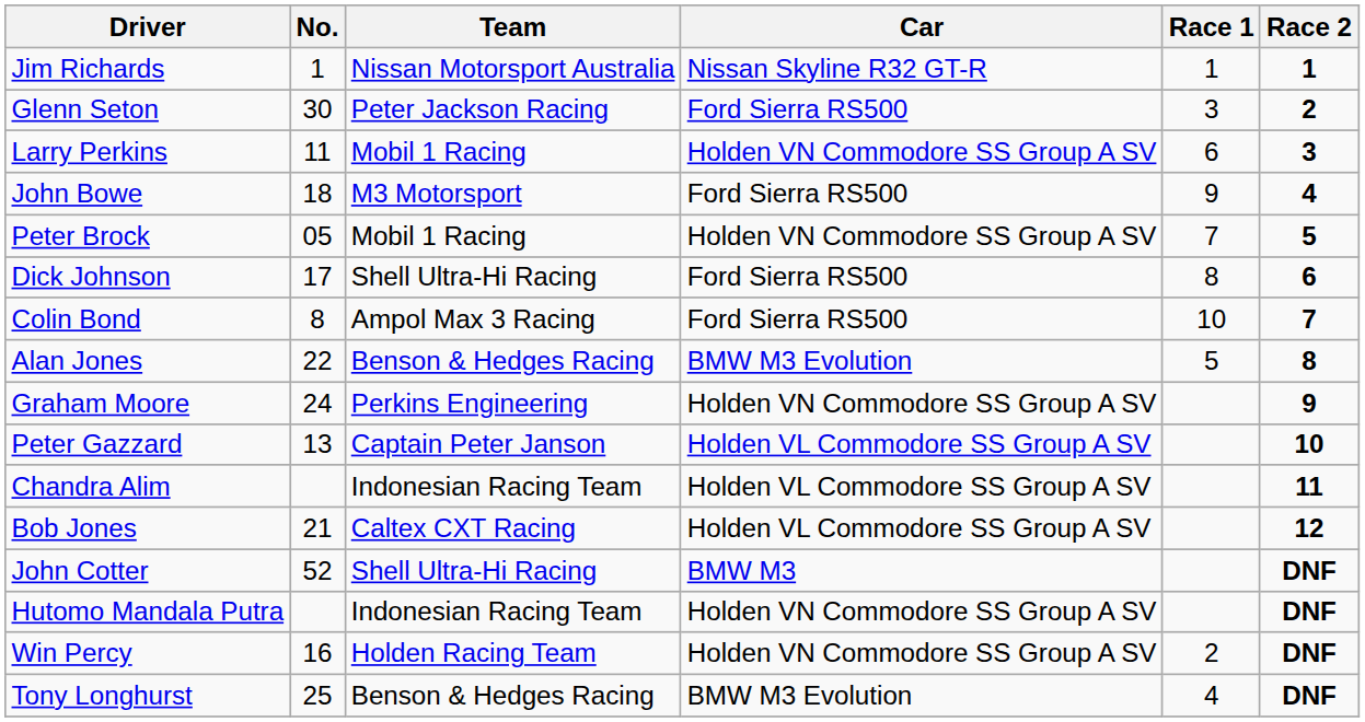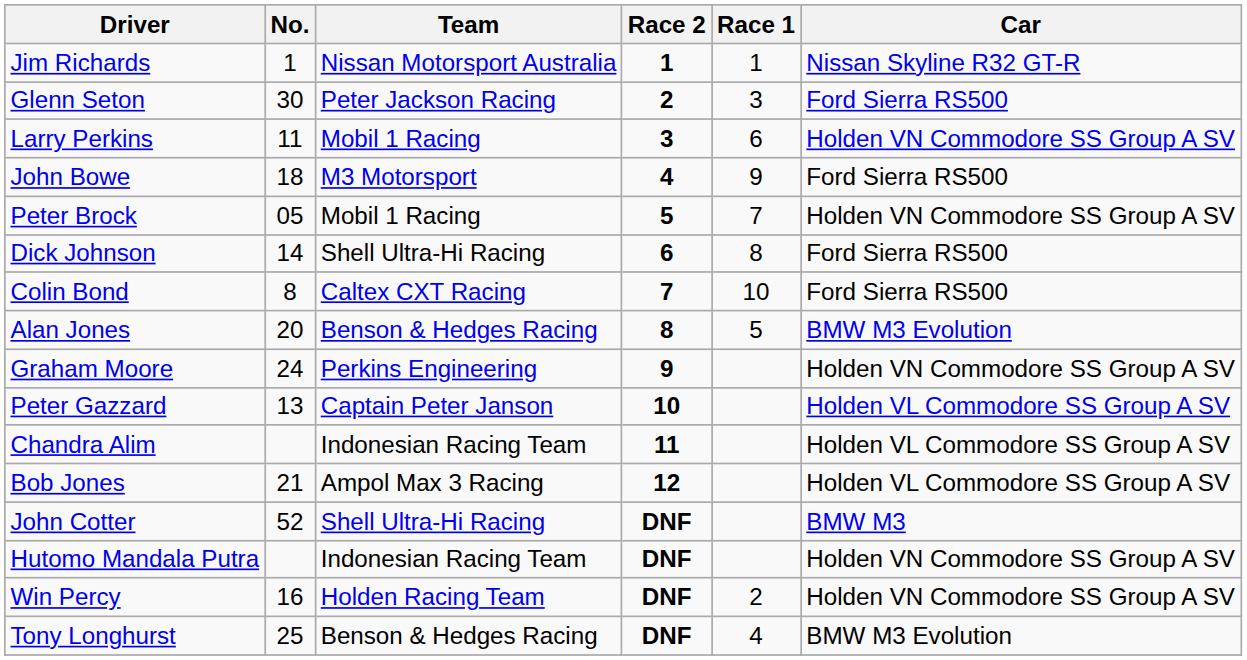columns swapped: Car <-> Race 2
Dick Johnson | No.: 17 -> 14
Colin Bond | Team: Ampol Max 3 Racing -> Caltex CXT Racing
Alan Jones | No.: 22 -> 20
Bob Jones | Team: Caltex CXT Racing -> Ampol Max 3 Racing
